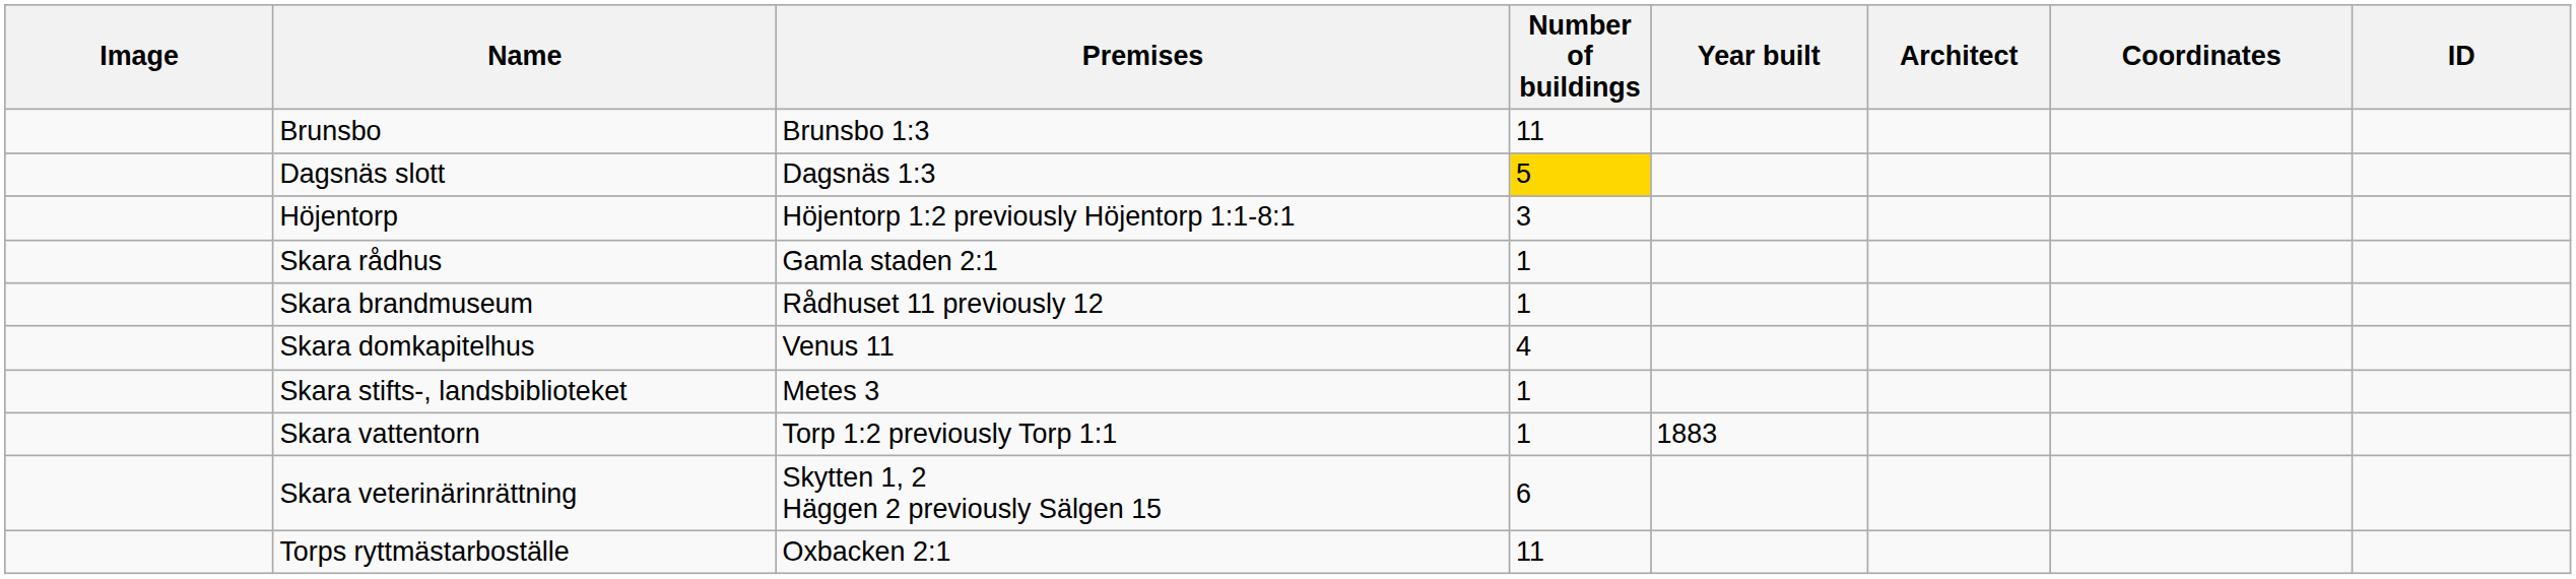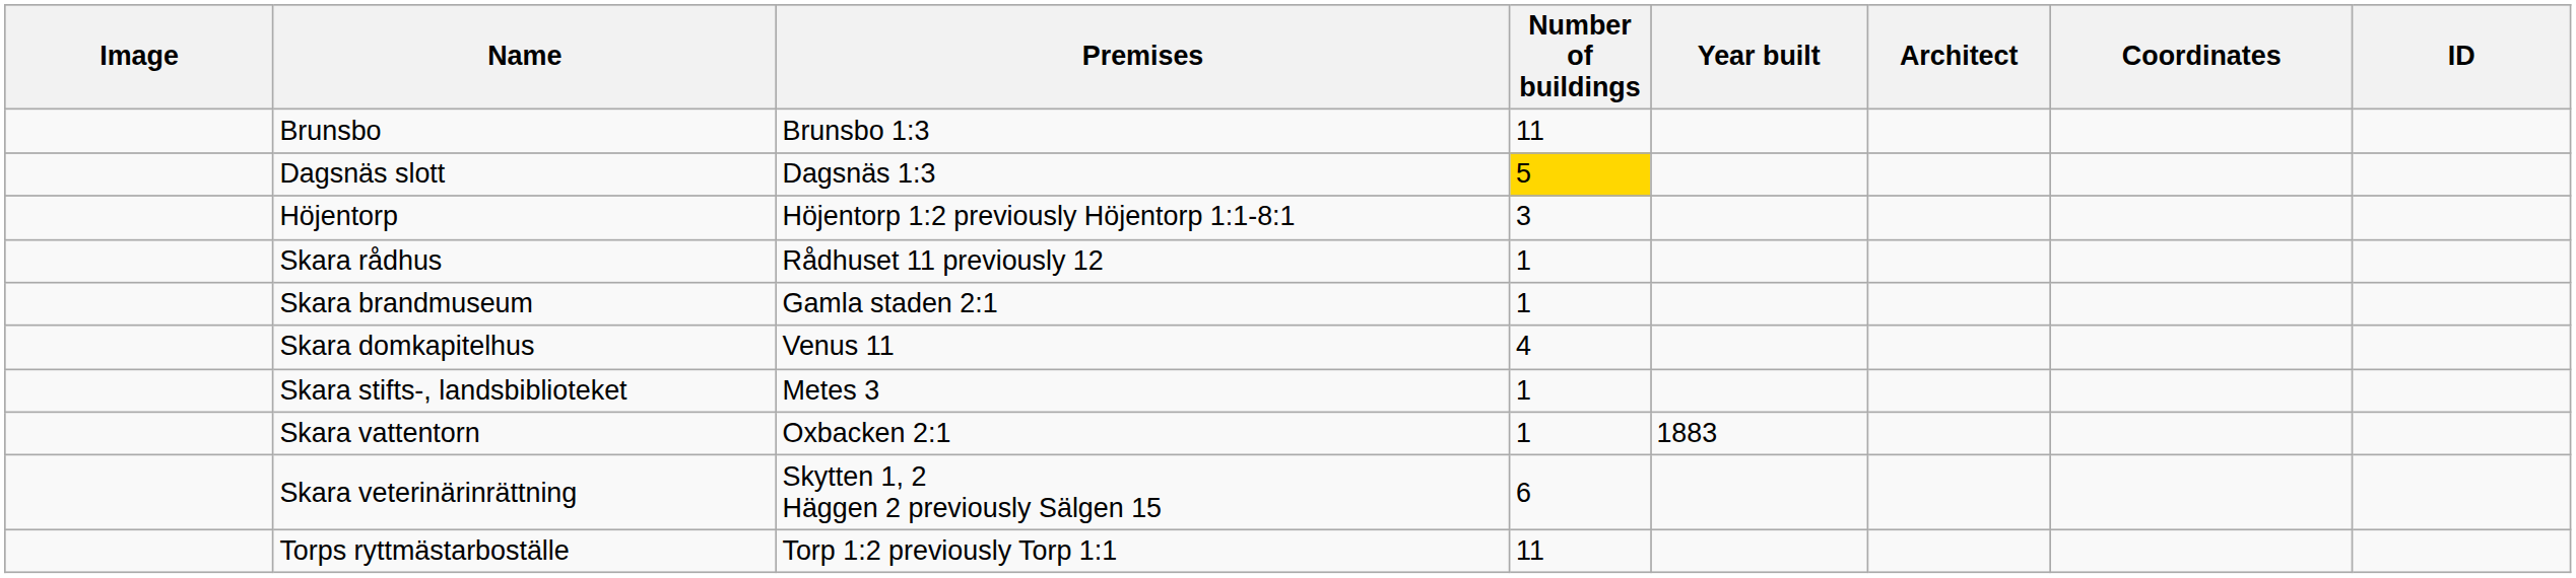Skara rådhus | Premises: Gamla staden 2:1 -> Rådhuset 11 previously 12
Skara brandmuseum | Premises: Rådhuset 11 previously 12 -> Gamla staden 2:1
Skara vattentorn | Premises: Torp 1:2 previously Torp 1:1 -> Oxbacken 2:1
Torps ryttmästarboställe | Premises: Oxbacken 2:1 -> Torp 1:2 previously Torp 1:1
